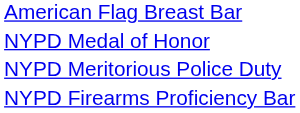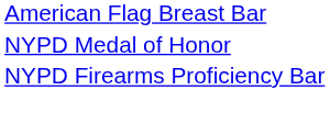- row: NYPD Meritorious Police Duty
